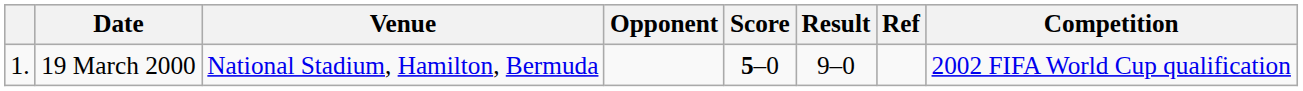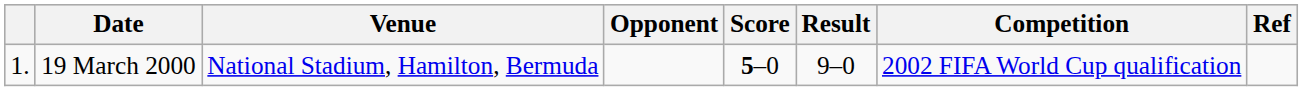columns swapped: Competition <-> Ref
